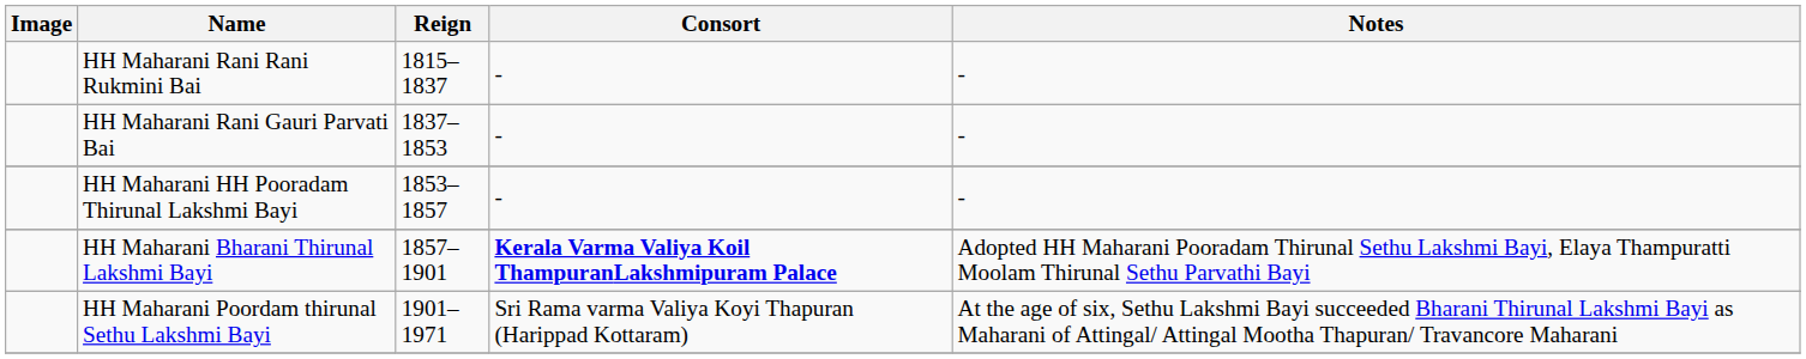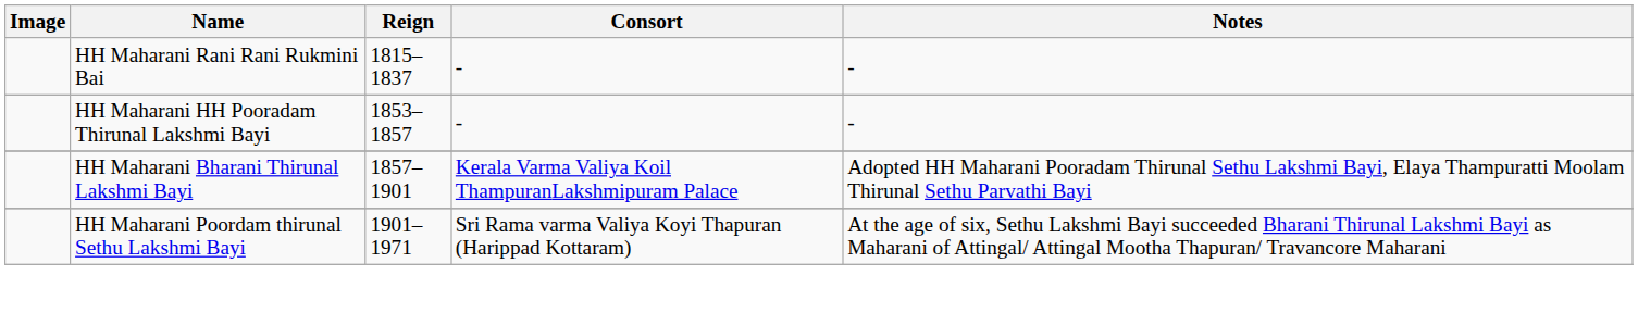- row: HH Maharani Rani Gauri Parvati Bai | 1837–1853 | - | -
HH Maharani Bharani Thirunal Lakshmi Bayi | Consort: bold -> normal
